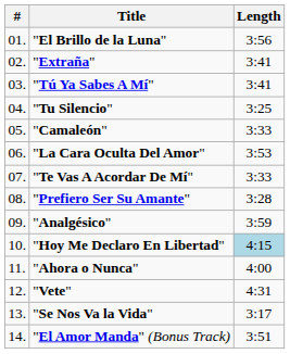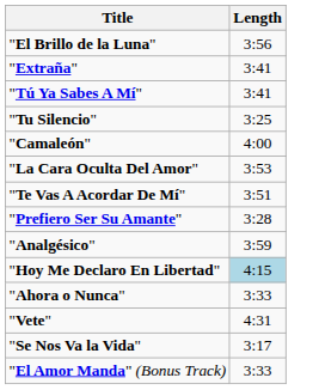- column: # | 01. | 02. | 03. | 04. | 05. | 06. | 07. | 08. | 09. | 10. | 11. | 12. | 13. | 14.
"Camaleón" | Length: 3:33 -> 4:00
"Te Vas A Acordar De Mí" | Length: 3:33 -> 3:51
"Ahora o Nunca" | Length: 4:00 -> 3:33
"El Amor Manda" (Bonus Track) | Length: 3:51 -> 3:33
